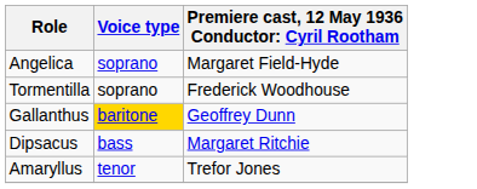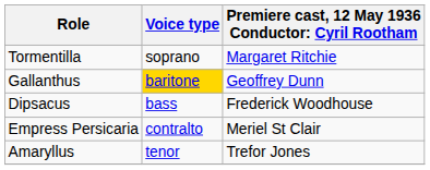- row: Angelica | soprano | Margaret Field-Hyde
Tormentilla | column 3: Frederick Woodhouse -> Margaret Ritchie
Dipsacus | column 3: Margaret Ritchie -> Frederick Woodhouse
+ row: Empress Persicaria | contralto | Meriel St Clair
